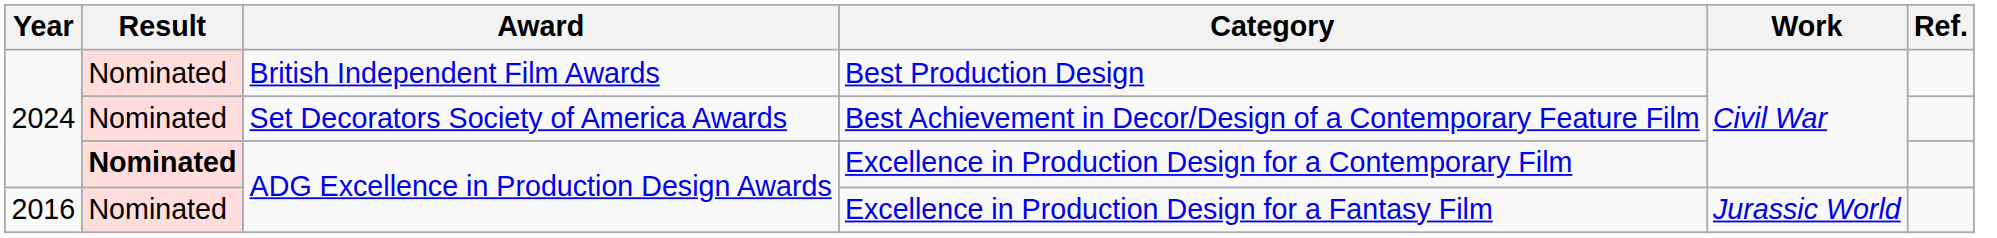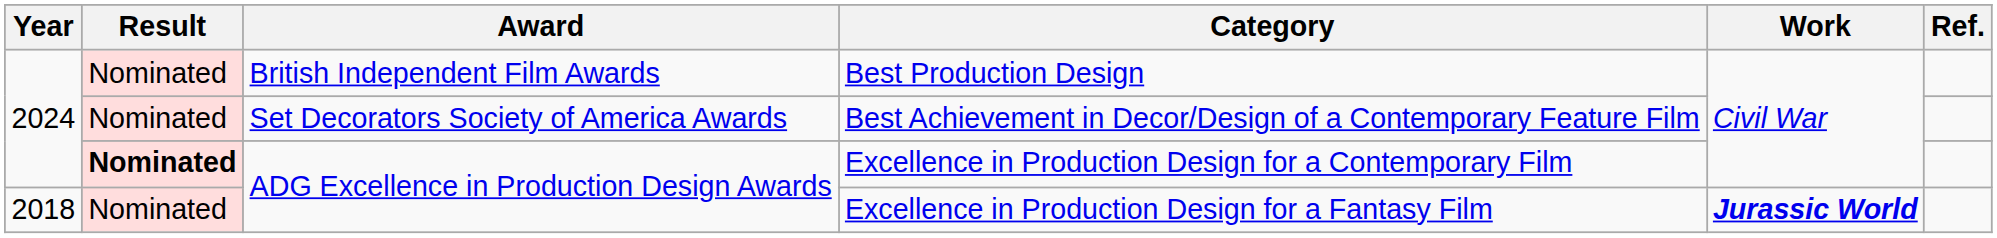Excellence in Production Design for a Fantasy Film | Year: 2016 -> 2018
Excellence in Production Design for a Fantasy Film | Work: normal -> bold
